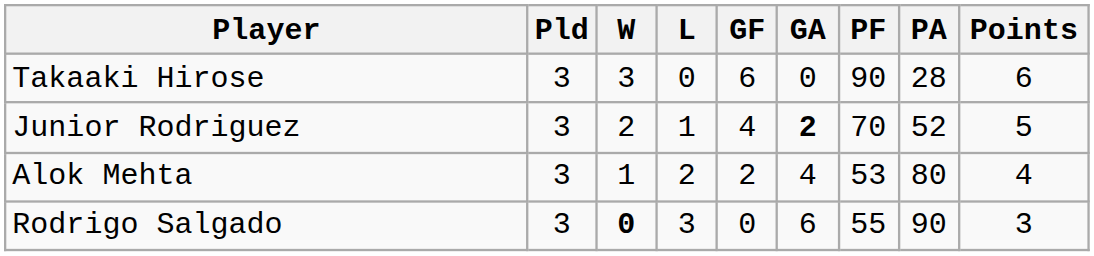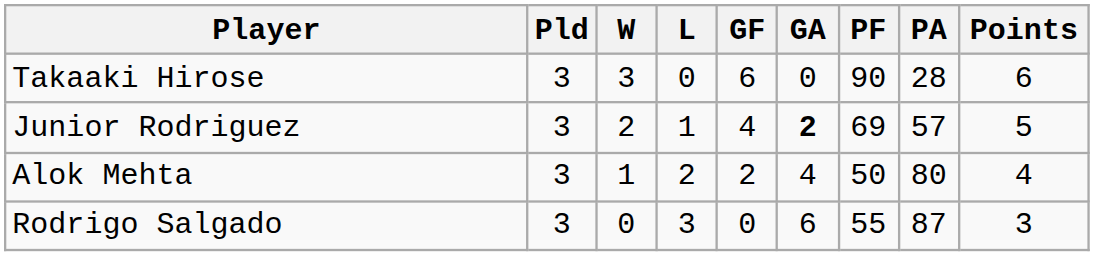Junior Rodriguez | PF: 70 -> 69
Junior Rodriguez | PA: 52 -> 57
Alok Mehta | PF: 53 -> 50
Rodrigo Salgado | W: bold -> normal
Rodrigo Salgado | PA: 90 -> 87
